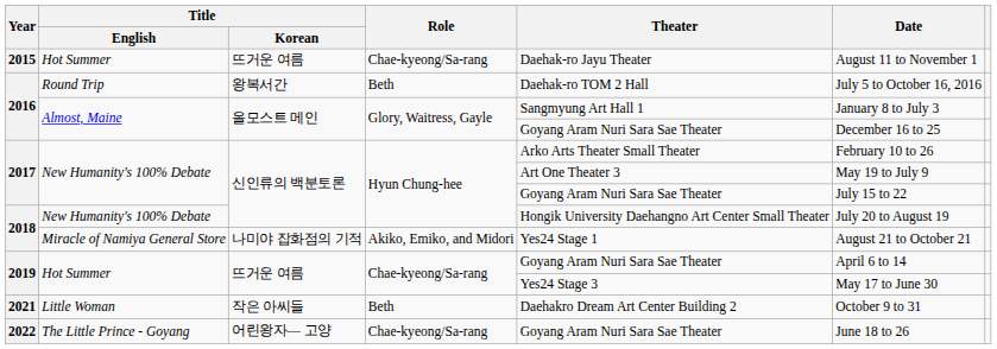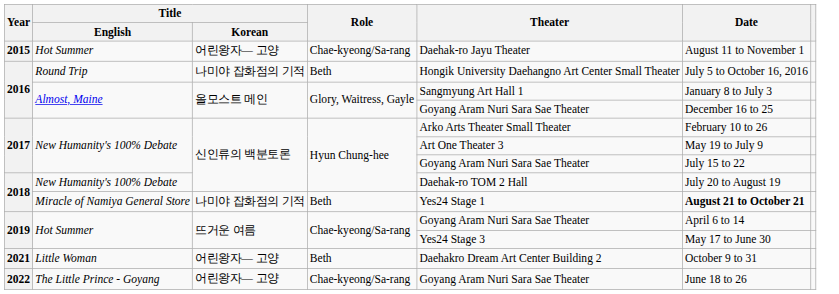2015 | Title / Korean: 뜨거운 여름 -> 어린왕자— 고양
2016 / Round Trip | Title / Korean: 왕복서간 -> 나미야 잡화점의 기적
2016 / Round Trip | Theater: Daehak-ro TOM 2 Hall -> Hongik University Daehangno Art Center Small Theater
2018 / New Humanity's 100% Debate | Theater: Hongik University Daehangno Art Center Small Theater -> Daehak-ro TOM 2 Hall
2018 / Miracle of Namiya General Store | Role: Akiko, Emiko, and Midori -> Beth
2018 / Miracle of Namiya General Store | Date: normal -> bold
2021 | Title / Korean: 작은 아씨들 -> 어린왕자— 고양
